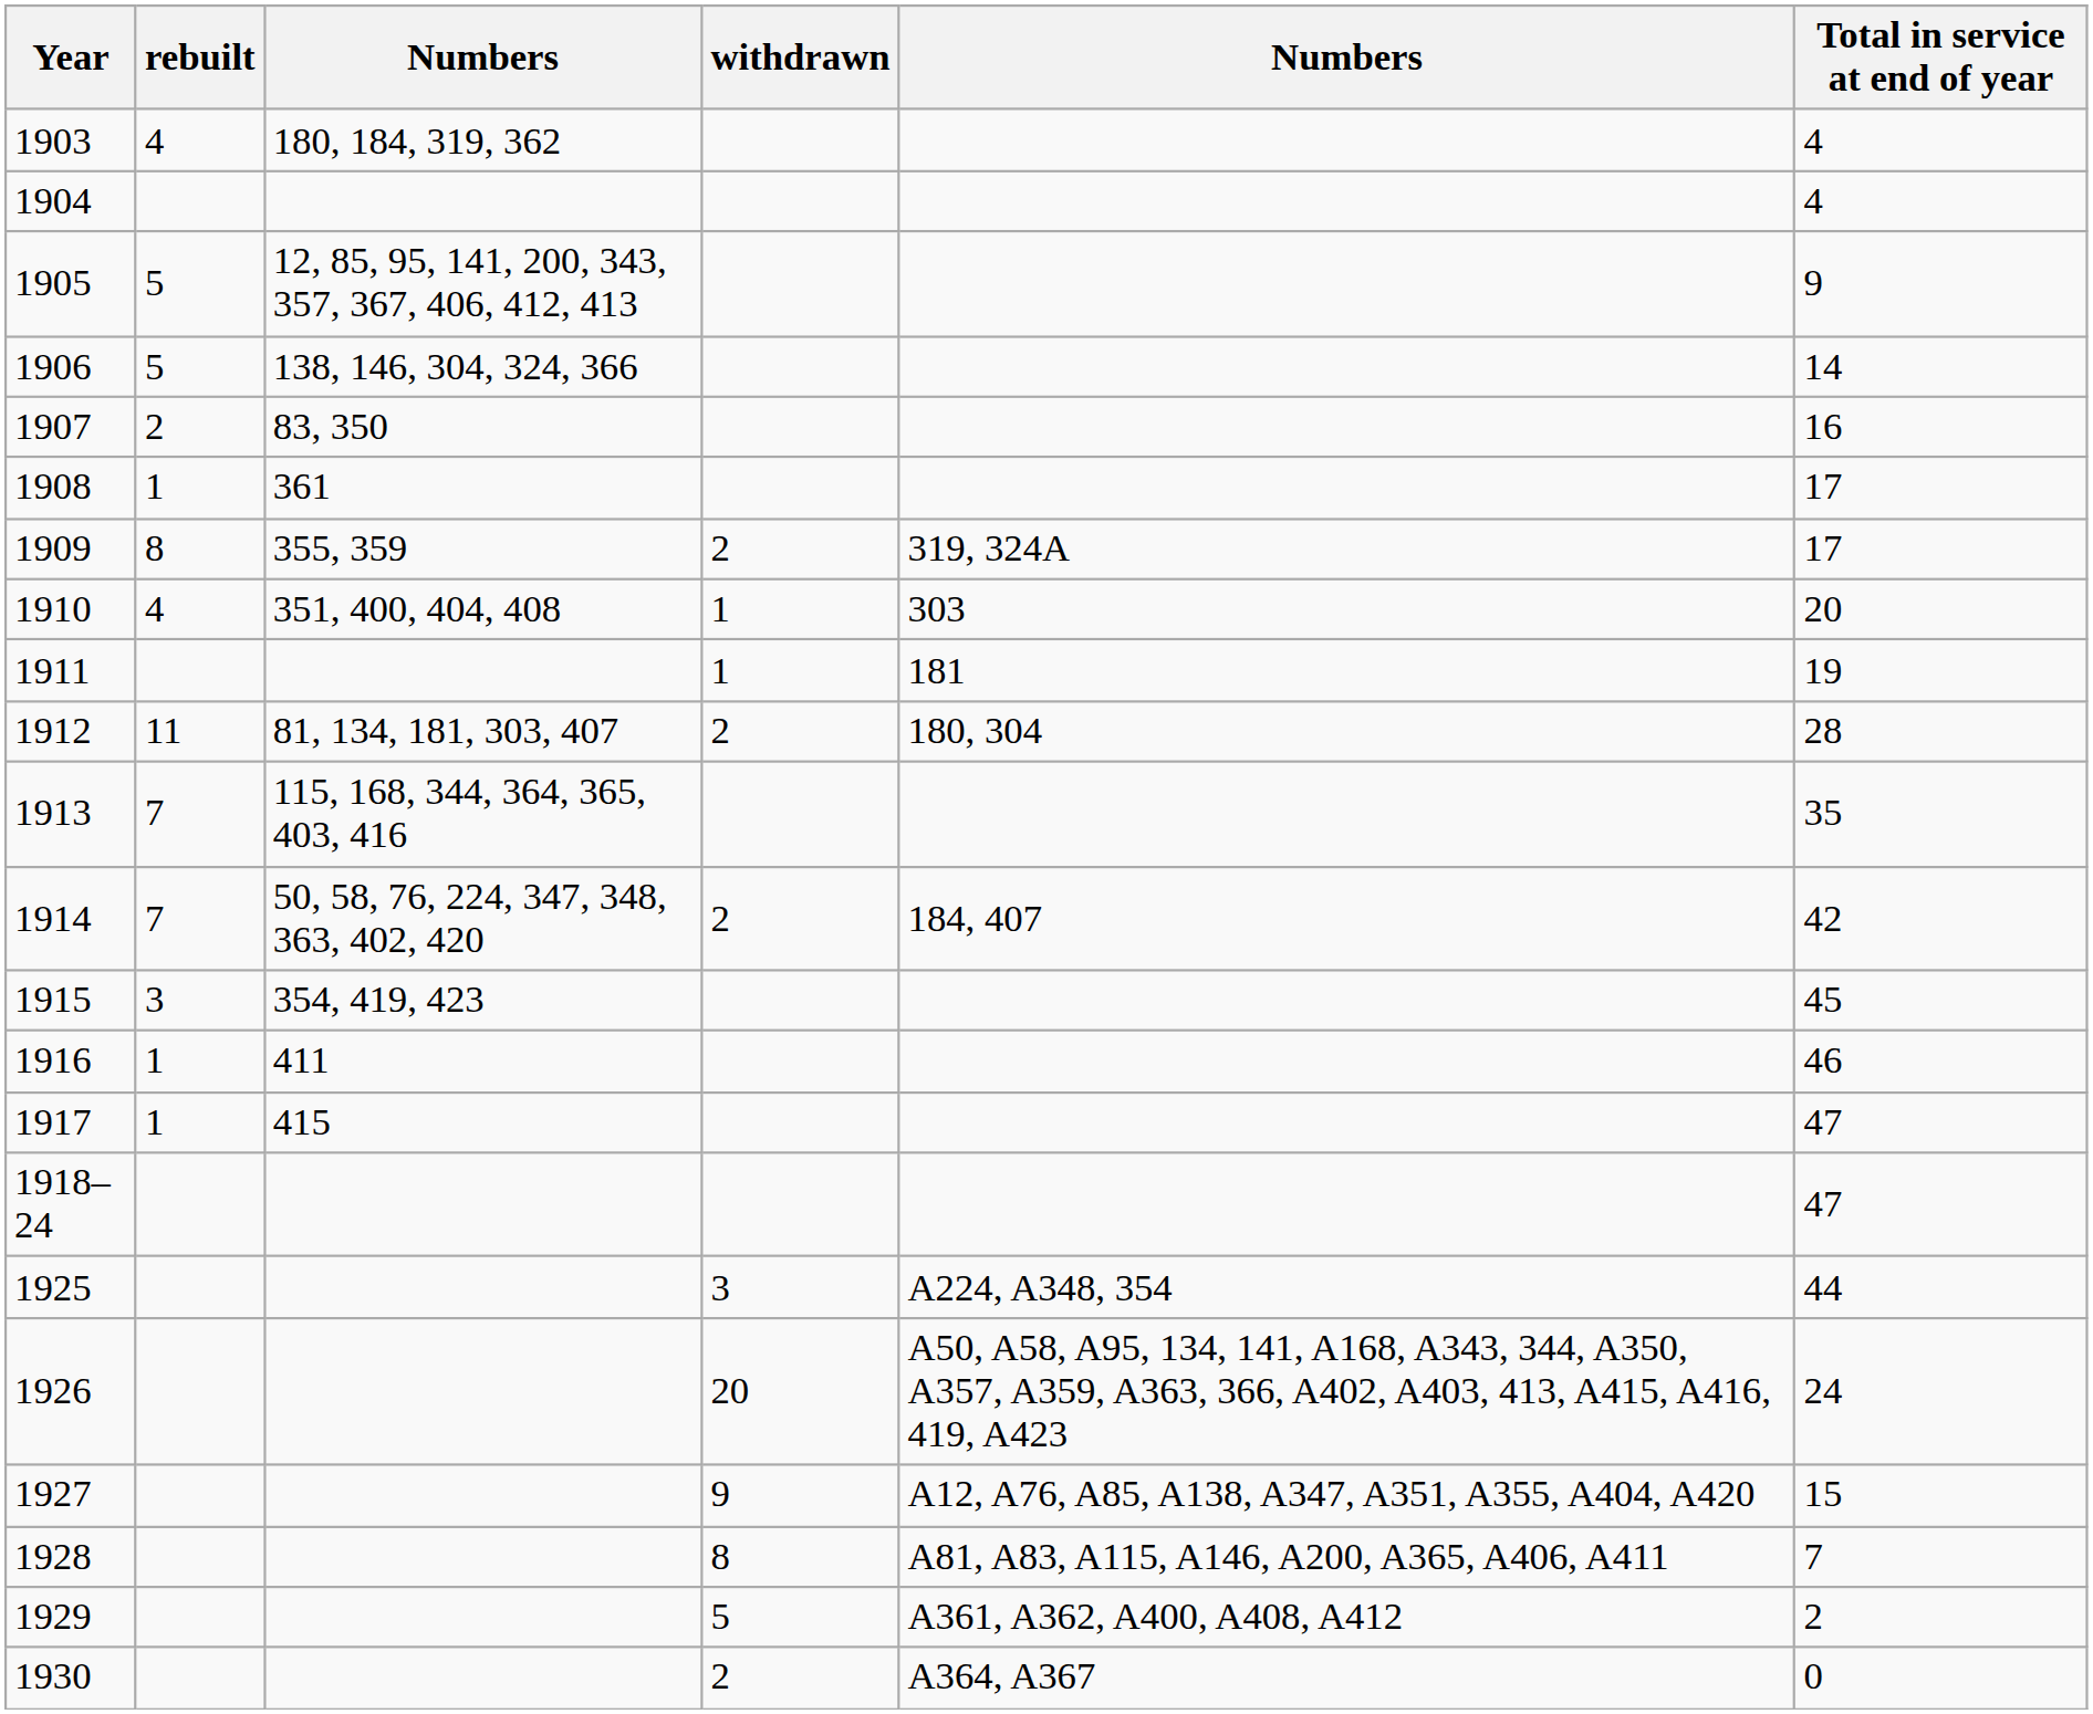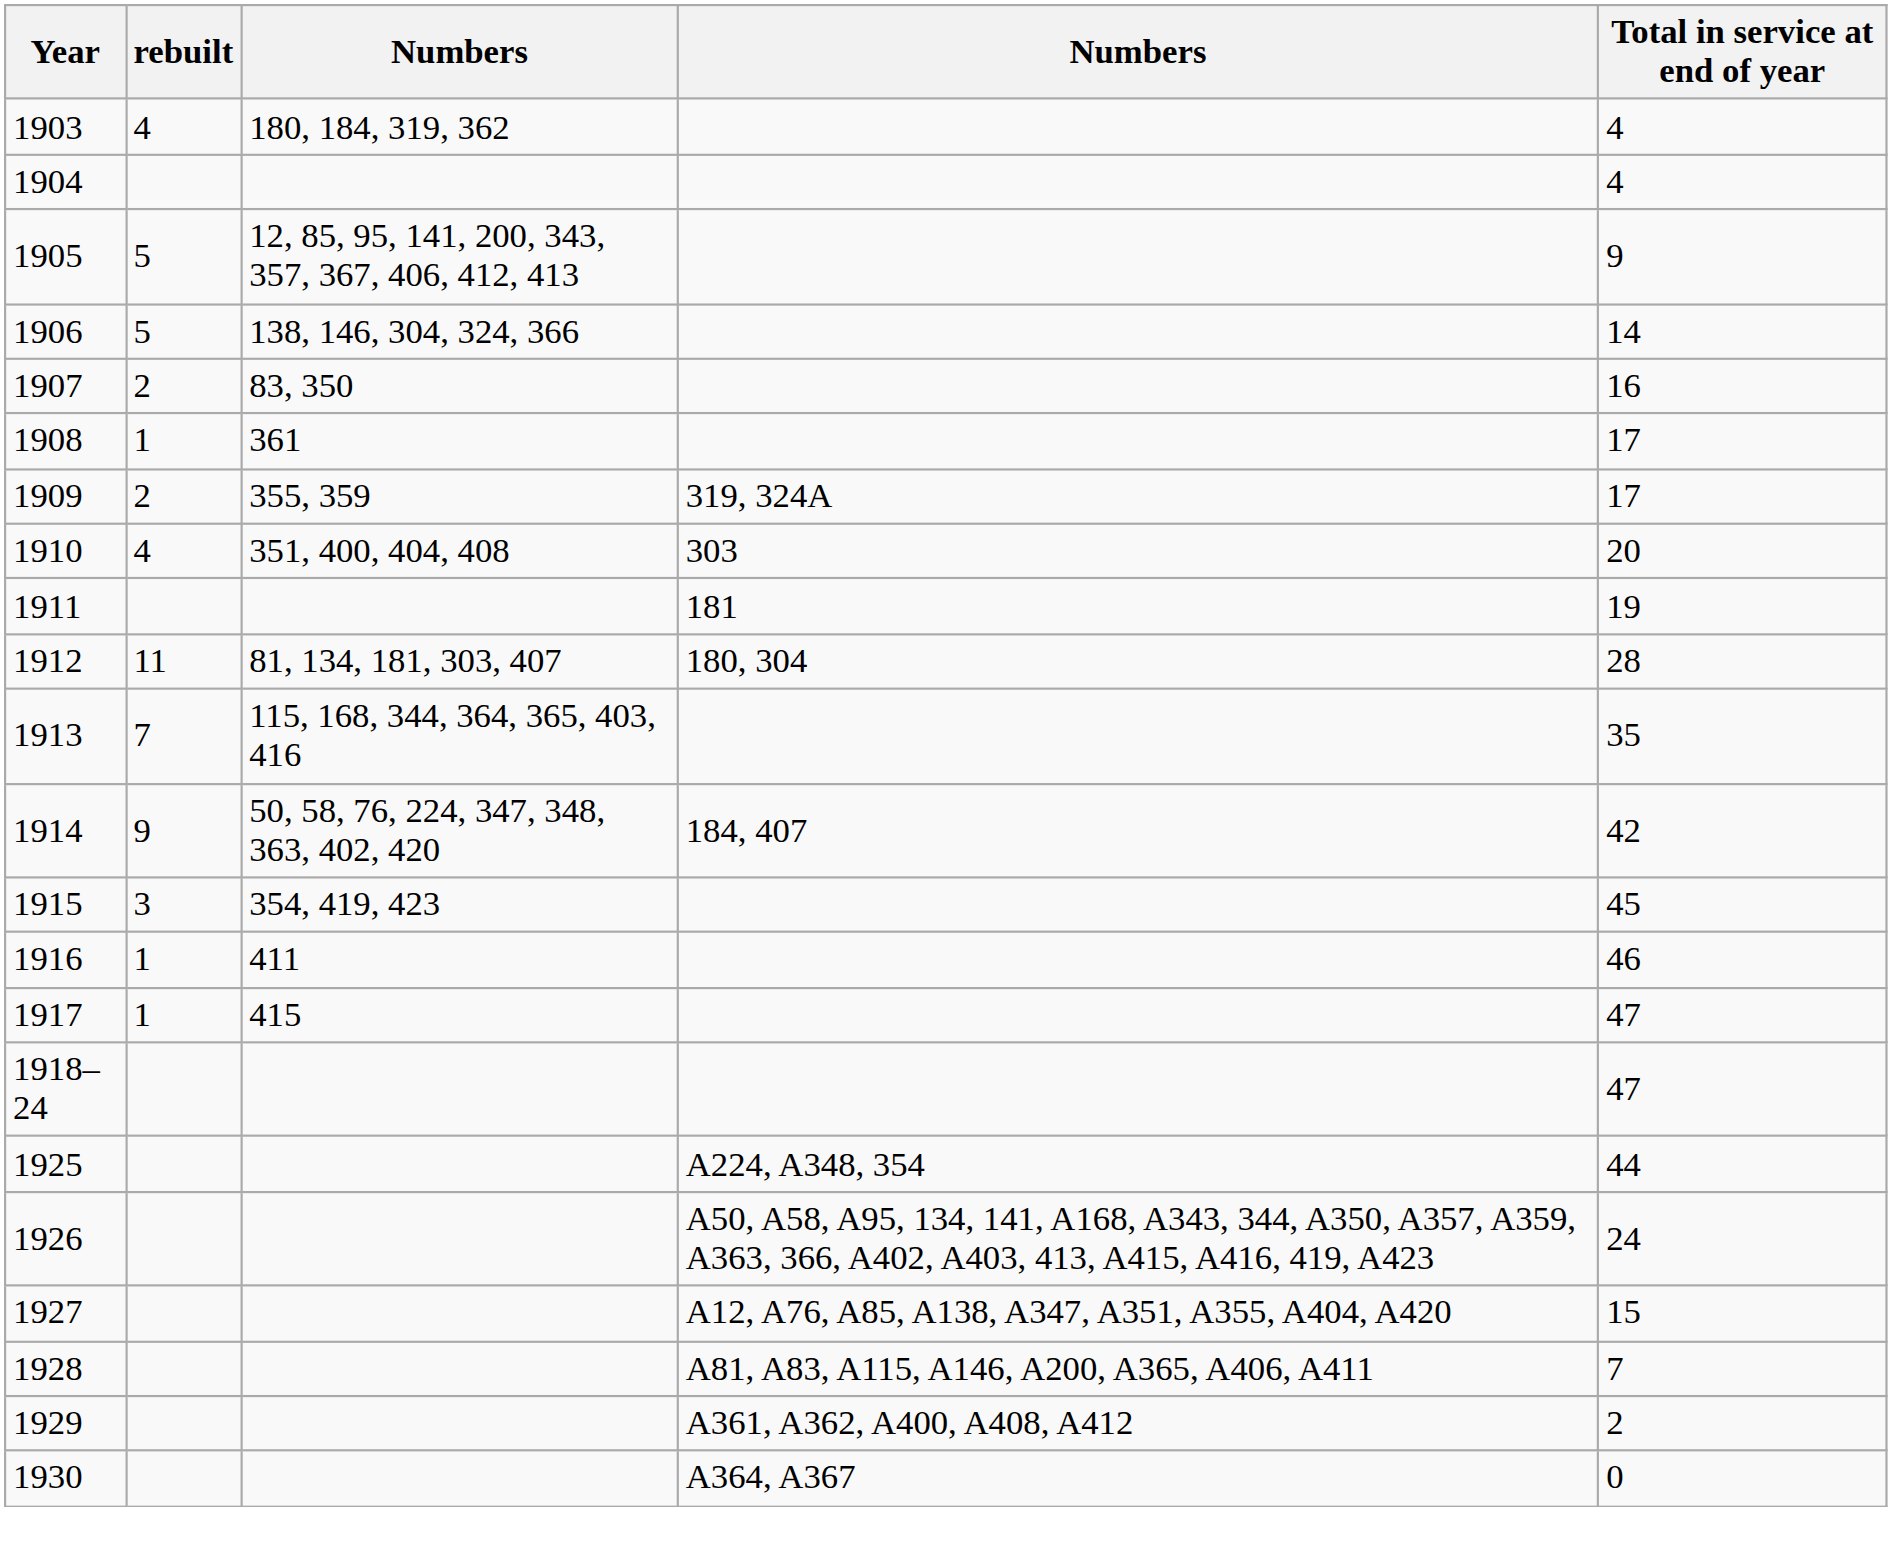- column: withdrawn | 2 | 1 | 1 | 2 | 2 | 3 | 20 | 9 | 8 | 5 | 2
1909 | rebuilt: 8 -> 2
1914 | rebuilt: 7 -> 9
